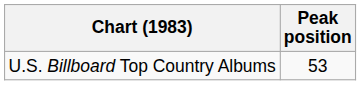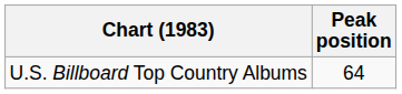U.S. Billboard Top Country Albums | Peak position: 53 -> 64
